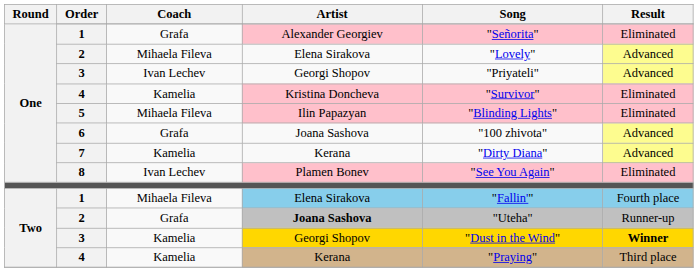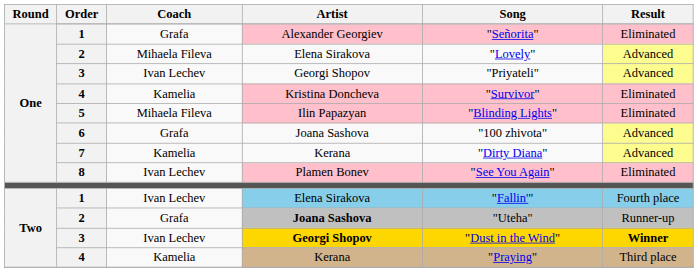Two / 1 | Coach: Mihaela Fileva -> Ivan Lechev
Two / 3 | Coach: Kamelia -> Ivan Lechev
Two / 3 | Artist: normal -> bold
